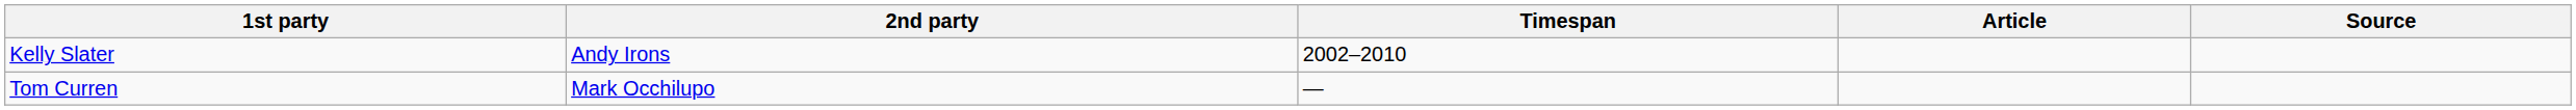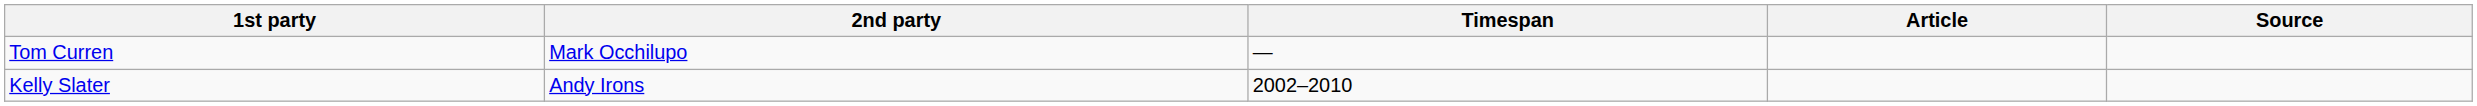rows swapped: Kelly Slater <-> Tom Curren
